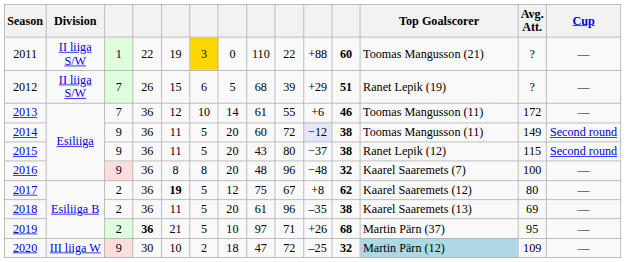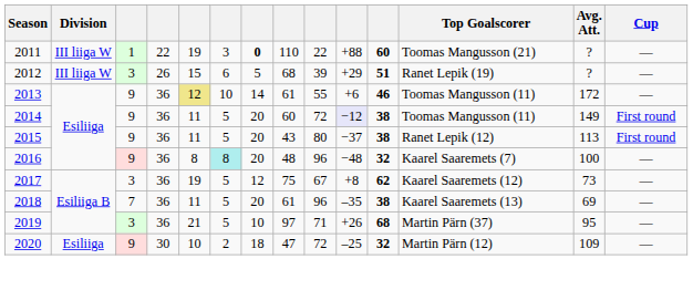2011 | Division: II liiga S/W -> III liiga W
2011 | column 6: gold background -> no background
2011 | column 7: normal -> bold
2012 | Division: II liiga S/W -> III liiga W
2012 | column 3: 7 -> 3
2013 | column 3: 7 -> 9
2013 | column 5: no background -> khaki background
2014 | Cup: Second round -> First round
2015 | Avg. Att.: 115 -> 113
2015 | Cup: Second round -> First round
2016 | column 6: no background -> paleturquoise background
2017 | column 3: 2 -> 3
2017 | column 5: bold -> normal
2017 | Avg. Att.: 80 -> 73
2018 | column 3: 2 -> 7
2019 | column 3: 2 -> 3
2019 | column 4: bold -> normal
2020 | Division: III liiga W -> Esiliiga
2020 | Top Goalscorer: lightblue background -> no background
